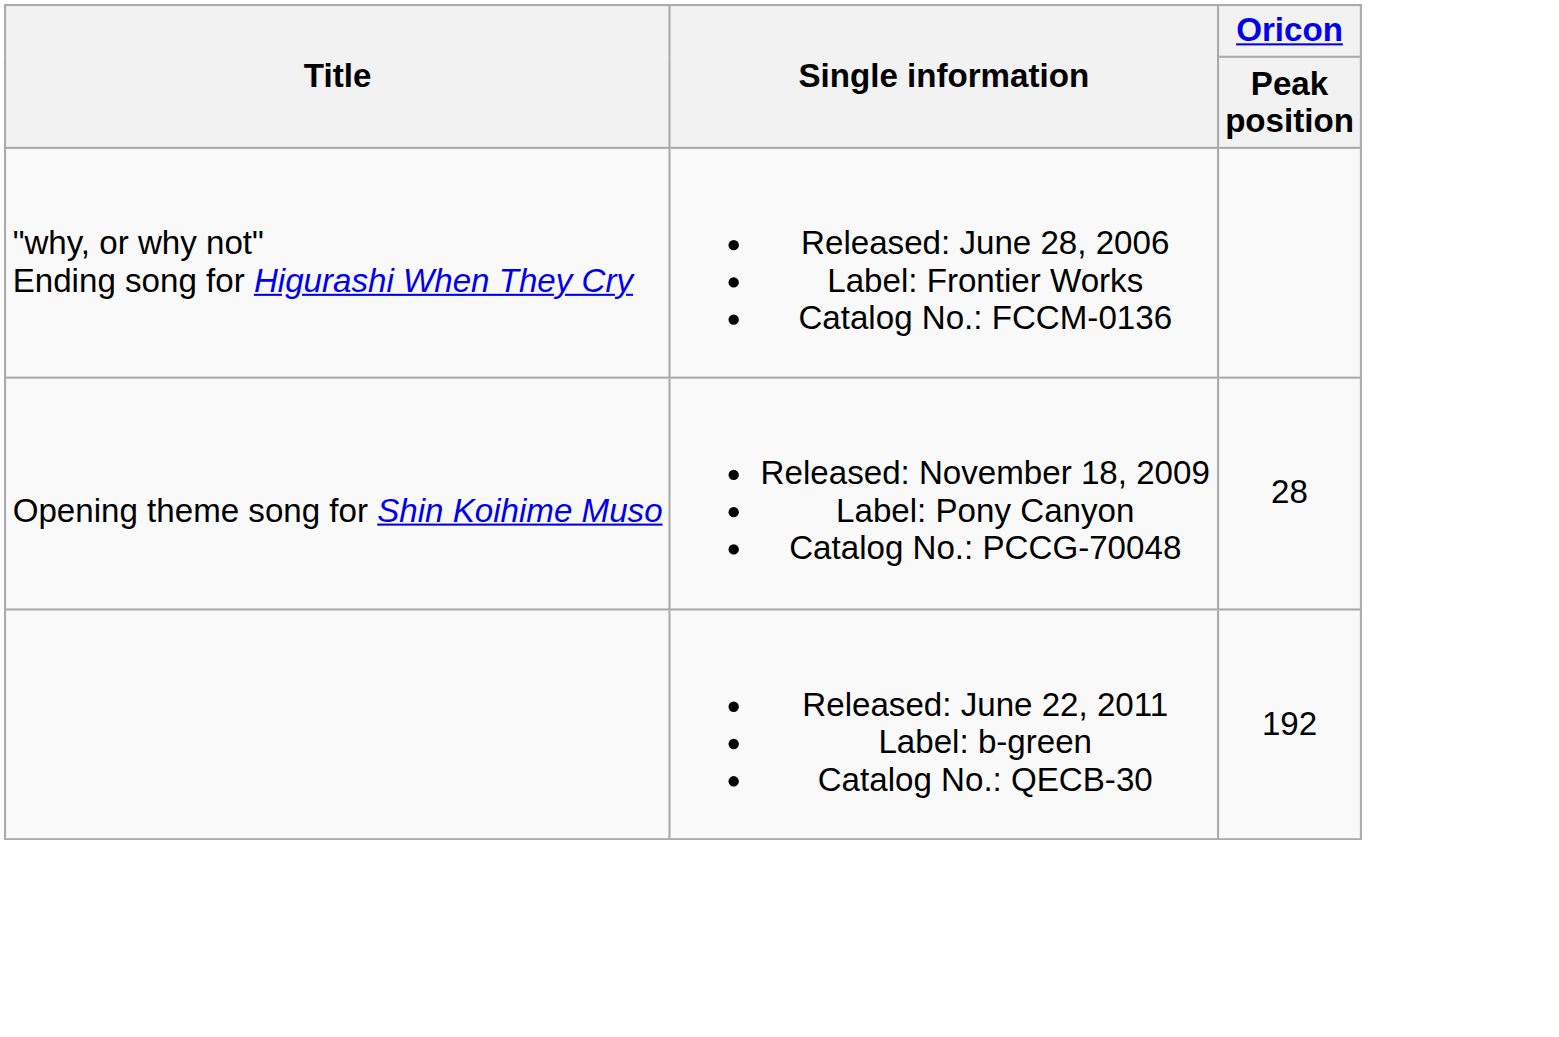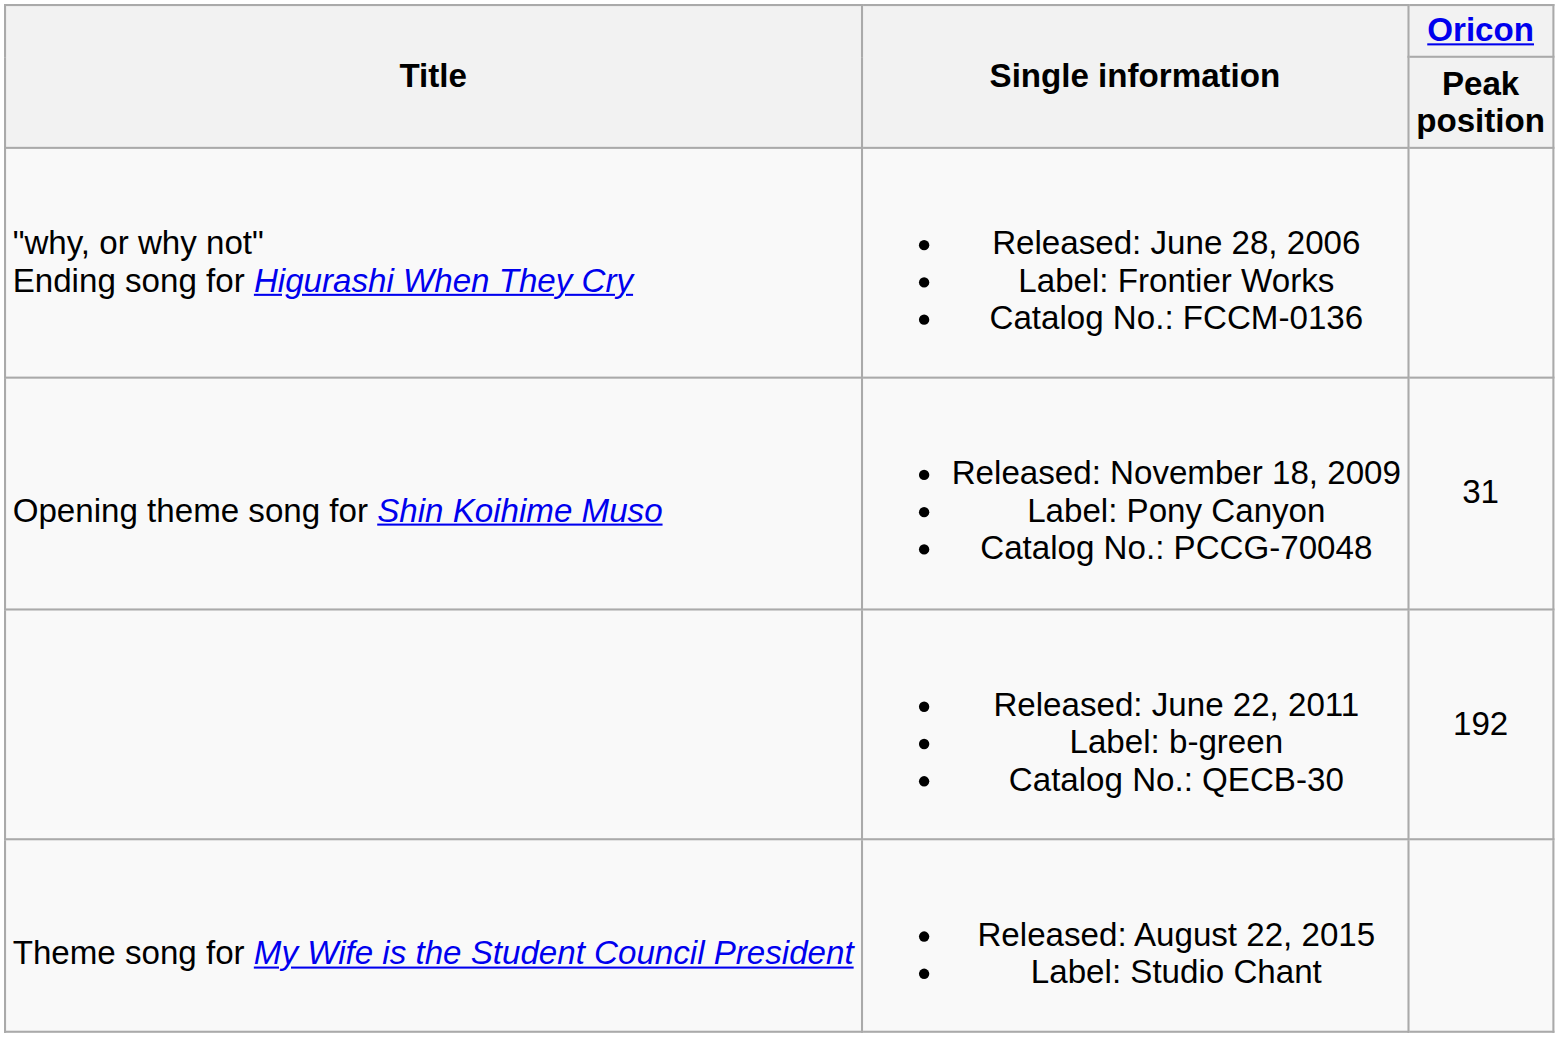Opening theme song for Shin Koihime Muso | Oricon / Peak position: 28 -> 31
+ row: Theme song for My Wife is the Student Council President | Released: August 22, 2015 Label: Studio Chant
